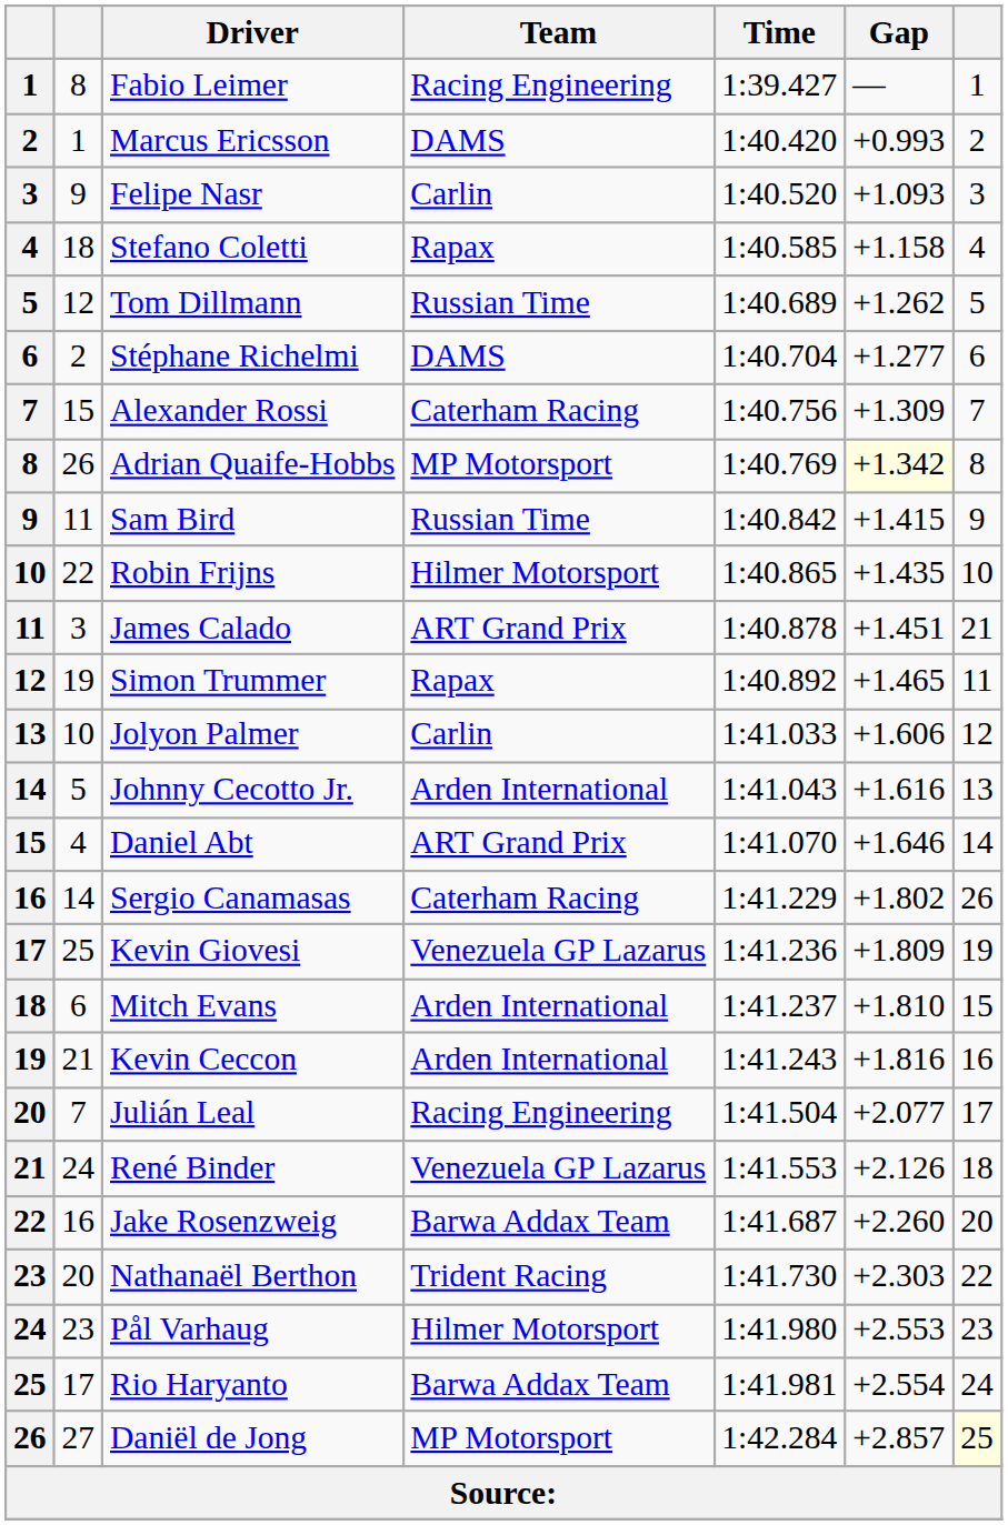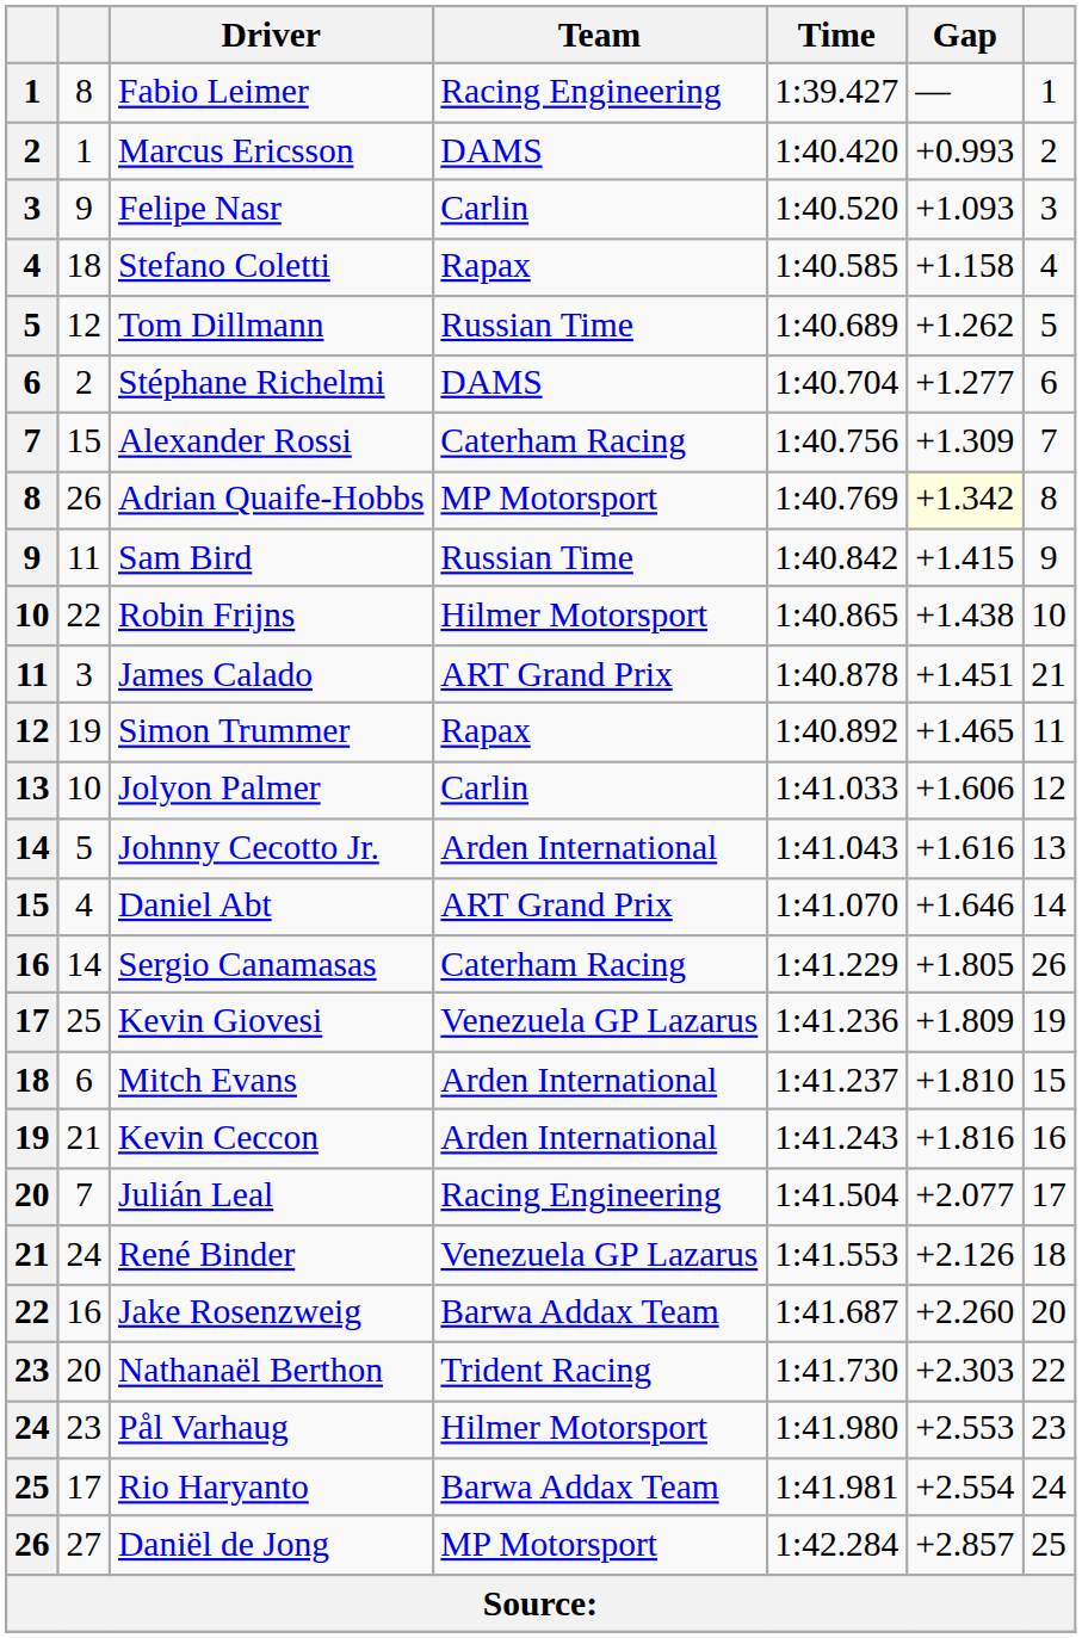Robin Frijns | Gap: +1.435 -> +1.438
Sergio Canamasas | Gap: +1.802 -> +1.805
Daniël de Jong | column 7: lightyellow background -> no background
